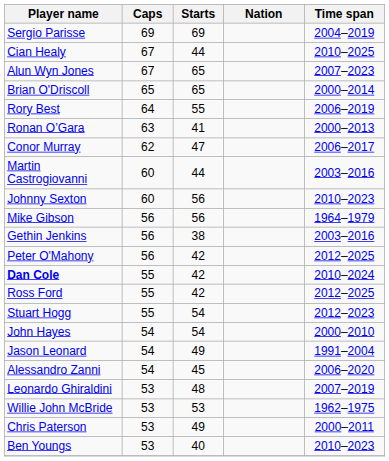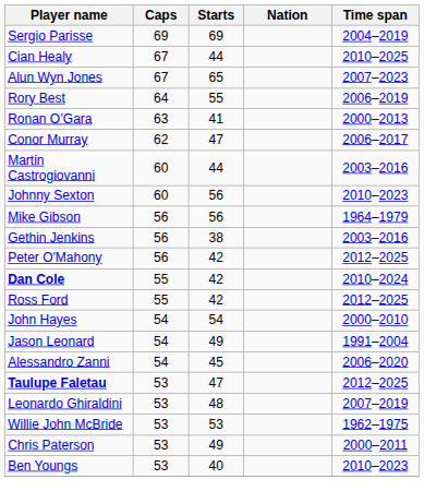- row: Brian O'Driscoll | 65 | 65 | 2000–2014
- row: Stuart Hogg | 55 | 54 | 2012–2023
+ row: Taulupe Faletau | 53 | 47 | 2012–2025
